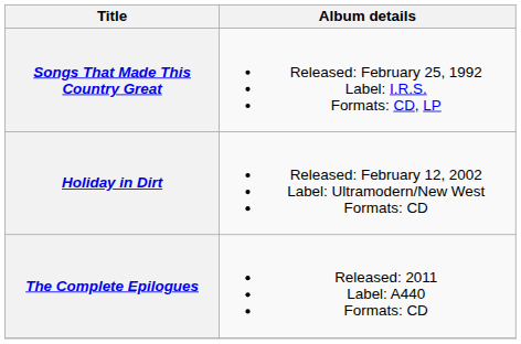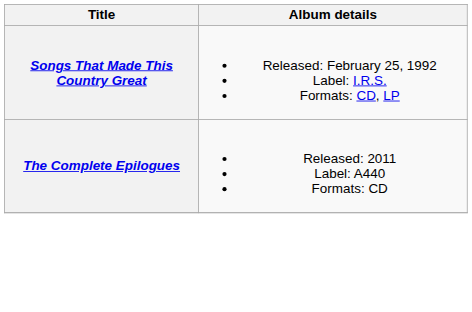- row: Holiday in Dirt | Released: February 12, 2002 Label: Ultramodern/New West Formats: CD
